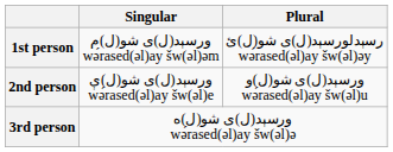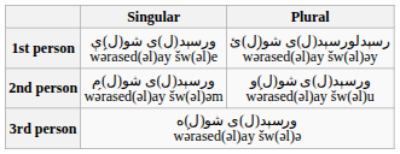1st person | Singular: ورسېد(ل)ی شو(ل)م wə́rased(əl)ay šw(əl)əm -> ورسېد(ل)ی شو(ل)ې wə́rased(əl)ay šw(əl)e
2nd person | Singular: ورسېد(ل)ی شو(ل)ې wə́rased(əl)ay šw(əl)e -> ورسېد(ل)ی شو(ل)م wə́rased(əl)ay šw(əl)əm
